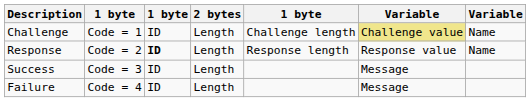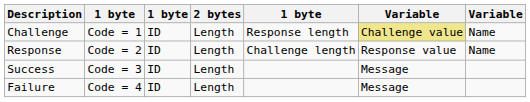Challenge | column 5: Challenge length -> Response length
Response | column 3: bold -> normal
Response | column 5: Response length -> Challenge length
